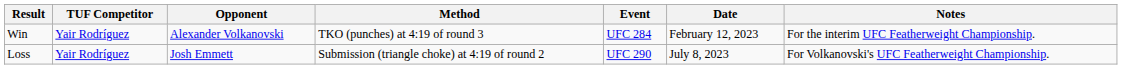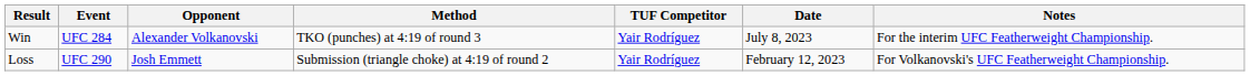columns swapped: TUF Competitor <-> Event
Win | Date: February 12, 2023 -> July 8, 2023
Loss | Date: July 8, 2023 -> February 12, 2023
